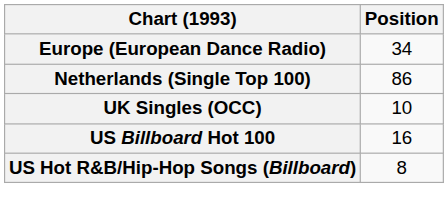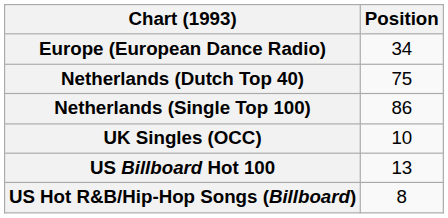+ row: Netherlands (Dutch Top 40) | 75
US Billboard Hot 100 | Position: 16 -> 13
